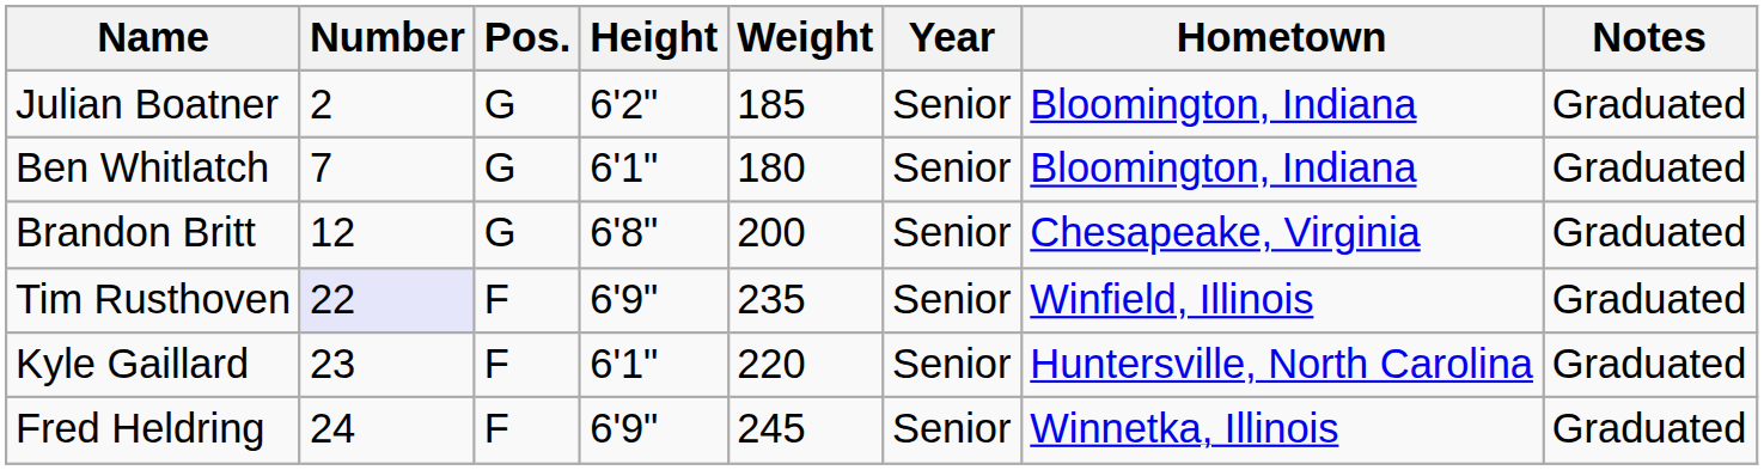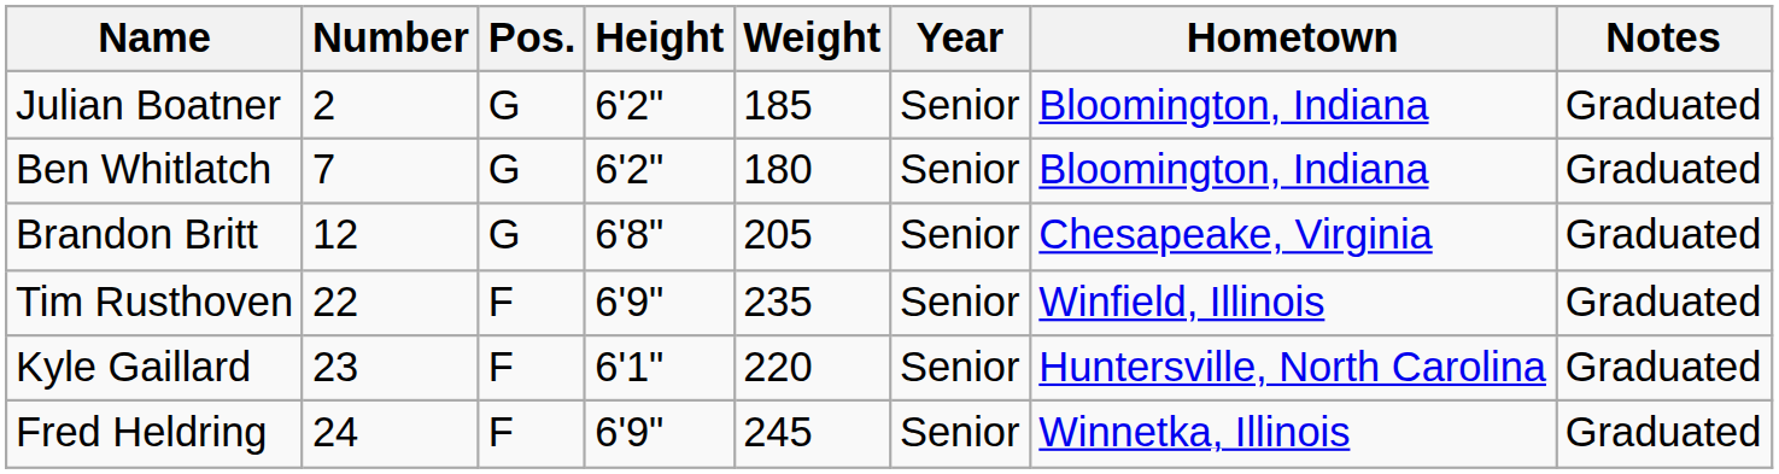Ben Whitlatch | Height: 6'1" -> 6'2"
Brandon Britt | Weight: 200 -> 205
Tim Rusthoven | Number: lavender background -> no background
